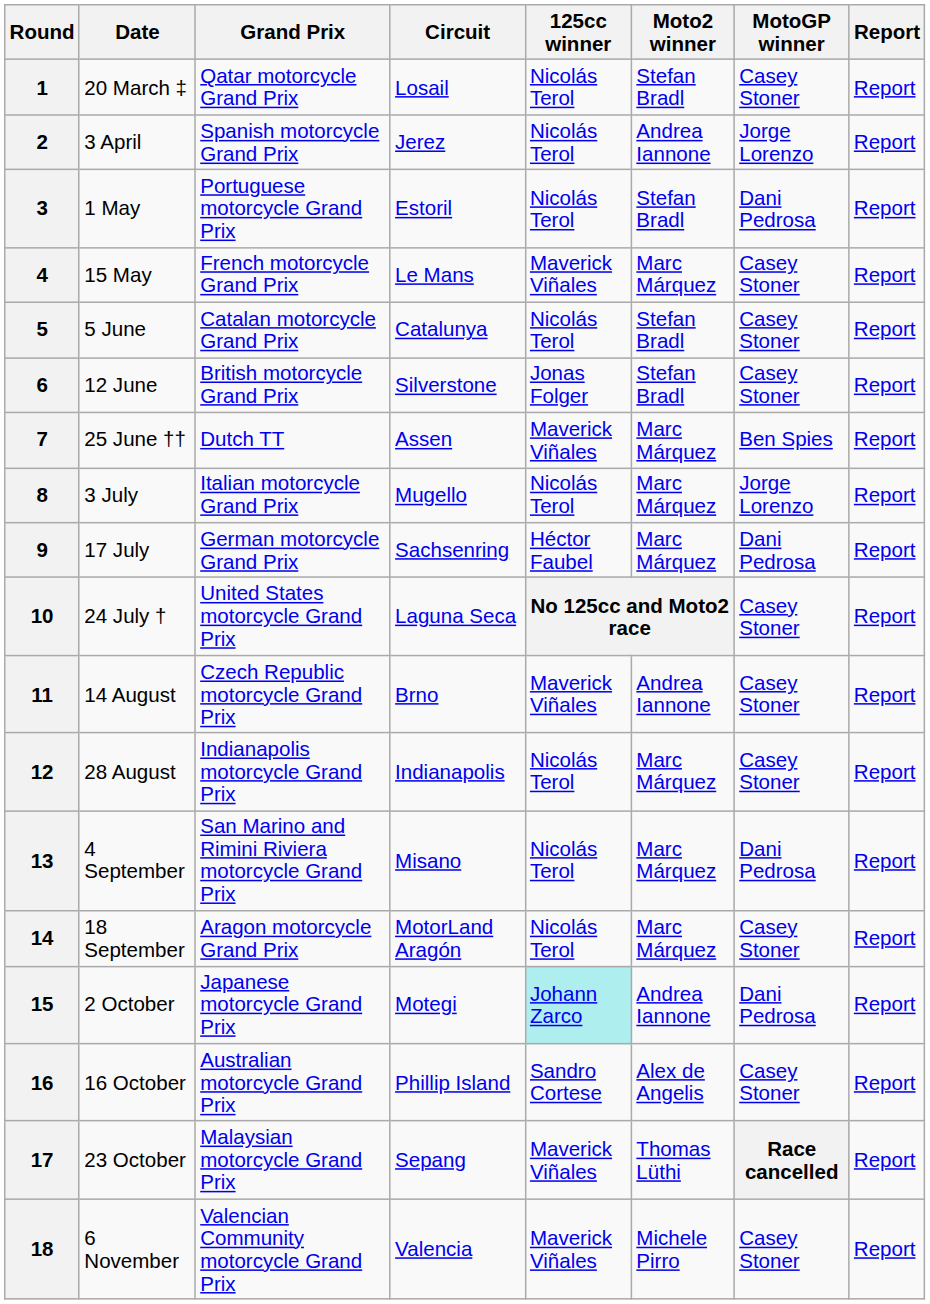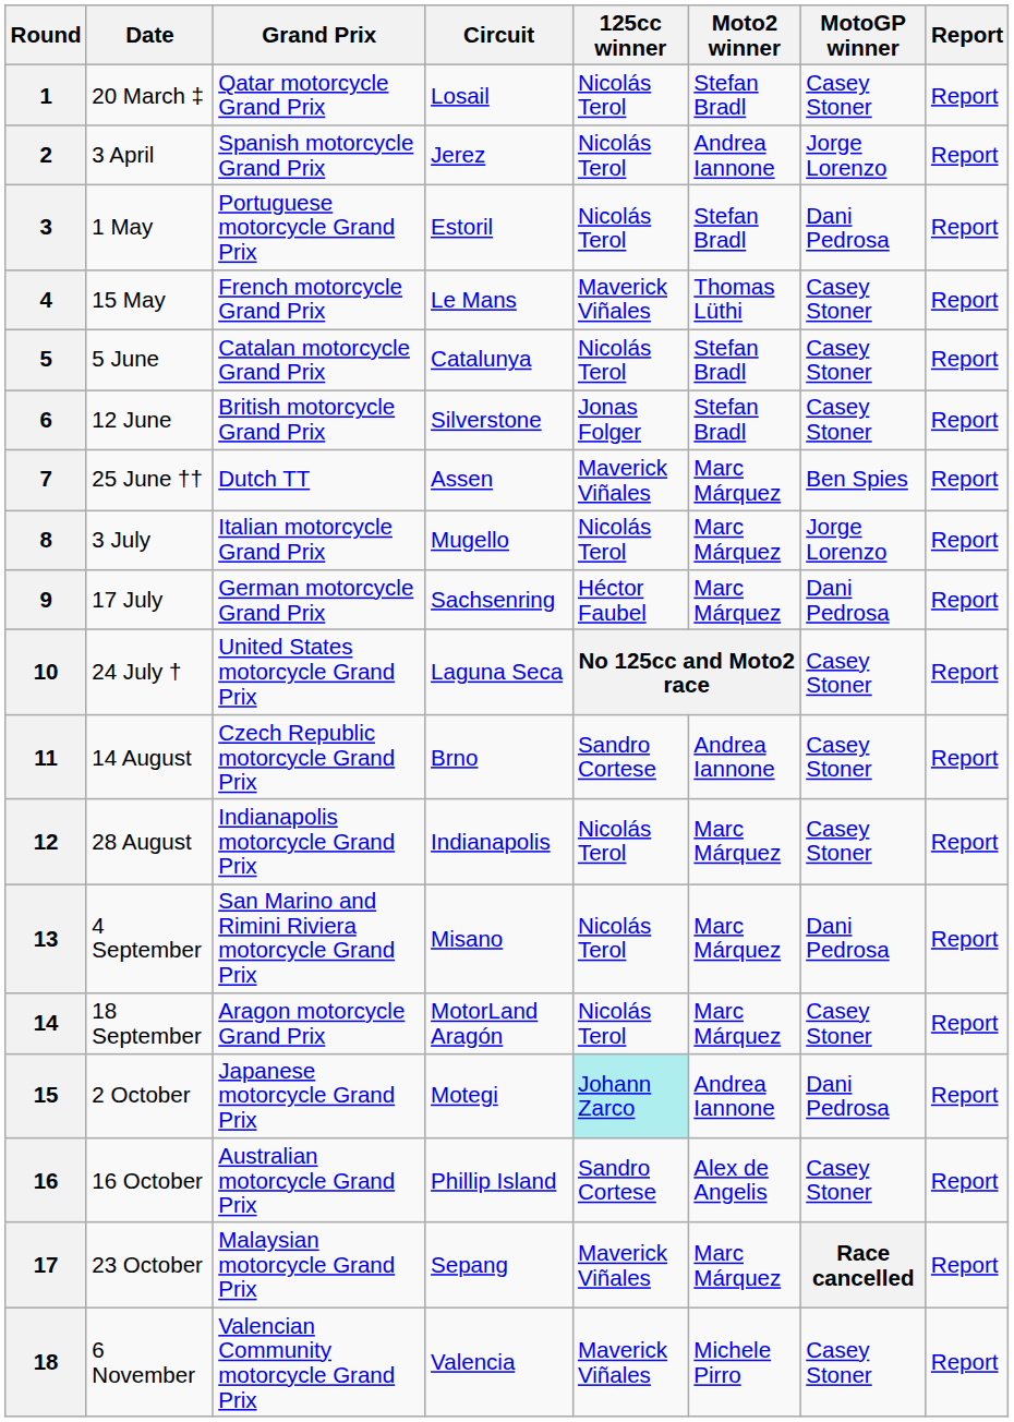4 | Moto2 winner: Marc Márquez -> Thomas Lüthi
11 | 125cc winner: Maverick Viñales -> Sandro Cortese
17 | Moto2 winner: Thomas Lüthi -> Marc Márquez
